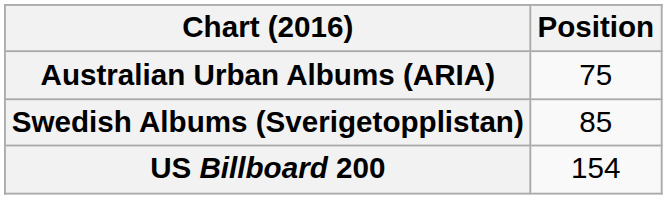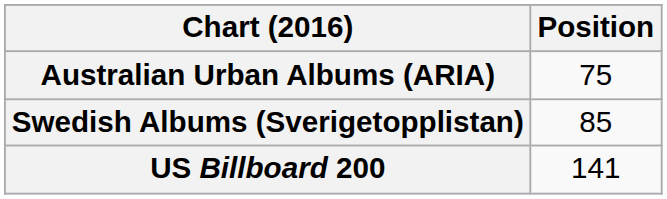US Billboard 200 | Position: 154 -> 141
